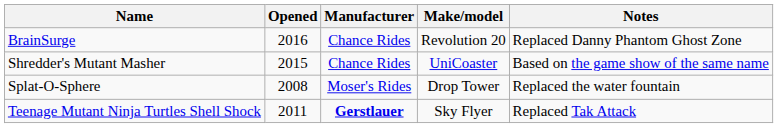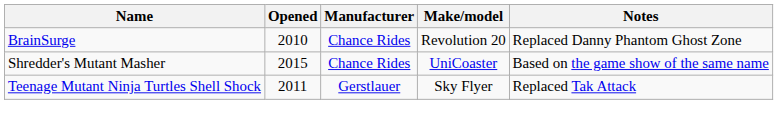BrainSurge | Opened: 2016 -> 2010
- row: Splat-O-Sphere | 2008 | Moser's Rides | Drop Tower | Replaced the water fountain
Teenage Mutant Ninja Turtles Shell Shock | Manufacturer: bold -> normal
